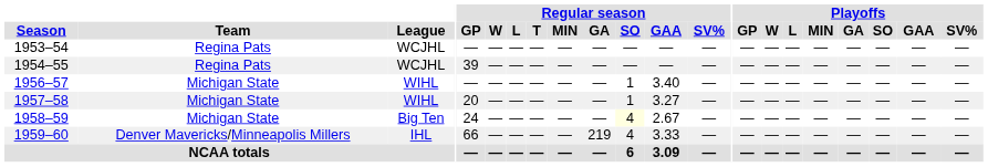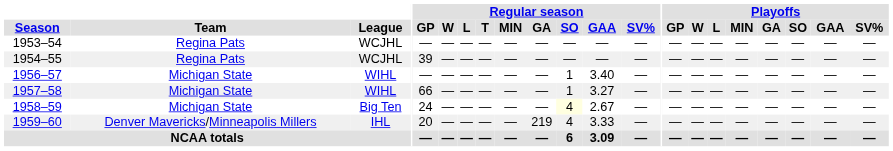1957–58 | Regular season / GP: 20 -> 66
1959–60 | Regular season / GP: 66 -> 20
